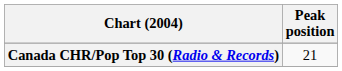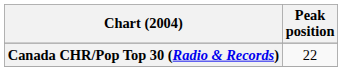Canada CHR/Pop Top 30 (Radio & Records) | Peak position: 21 -> 22
